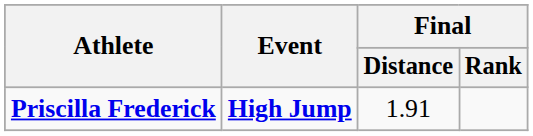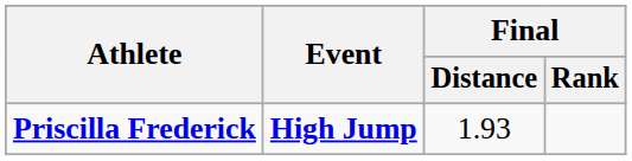Priscilla Frederick | Final / Distance: 1.91 -> 1.93
